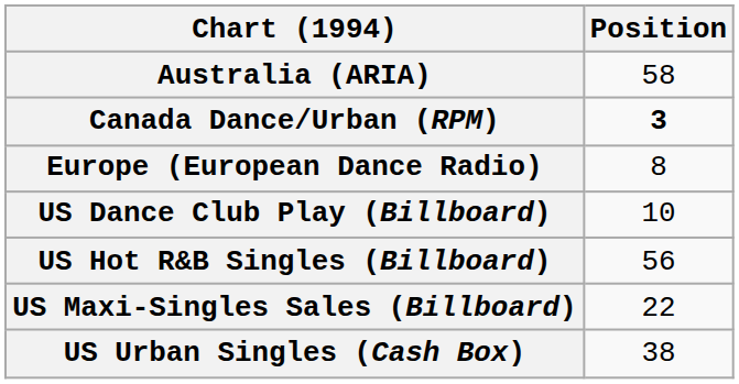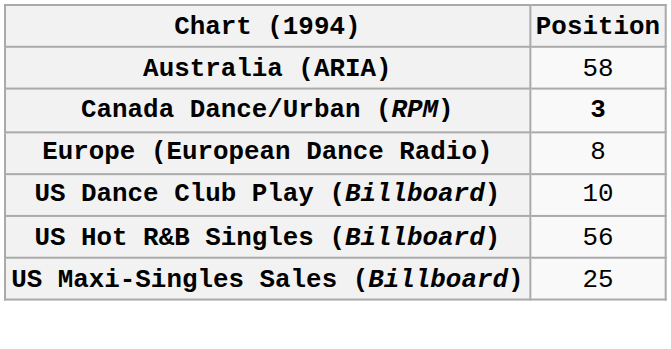US Maxi-Singles Sales (Billboard) | Position: 22 -> 25
- row: US Urban Singles (Cash Box) | 38
